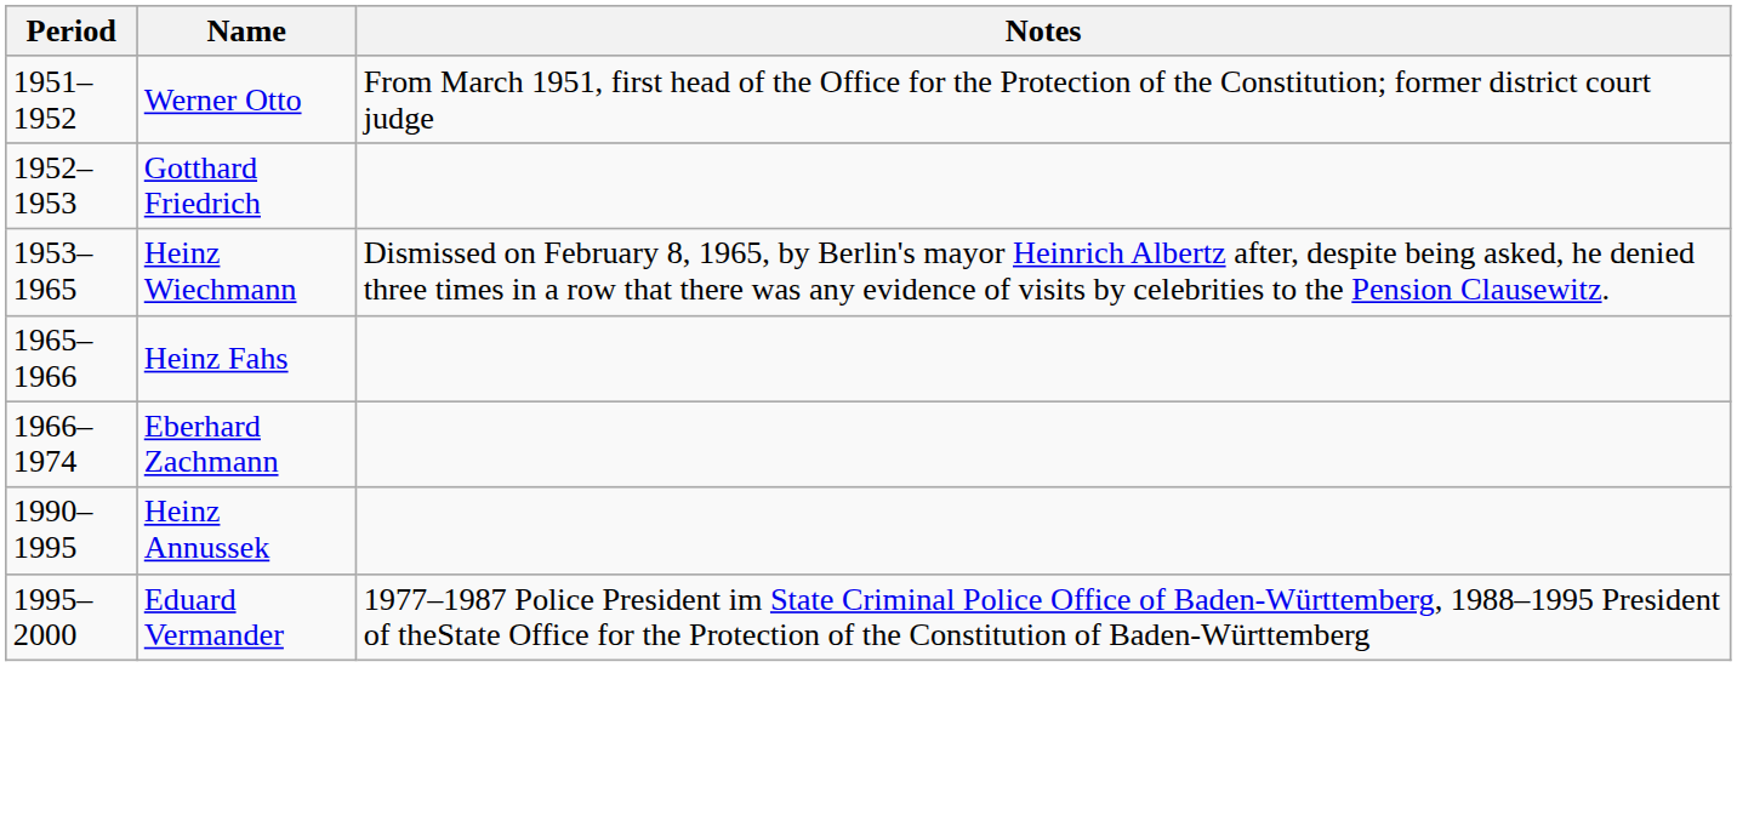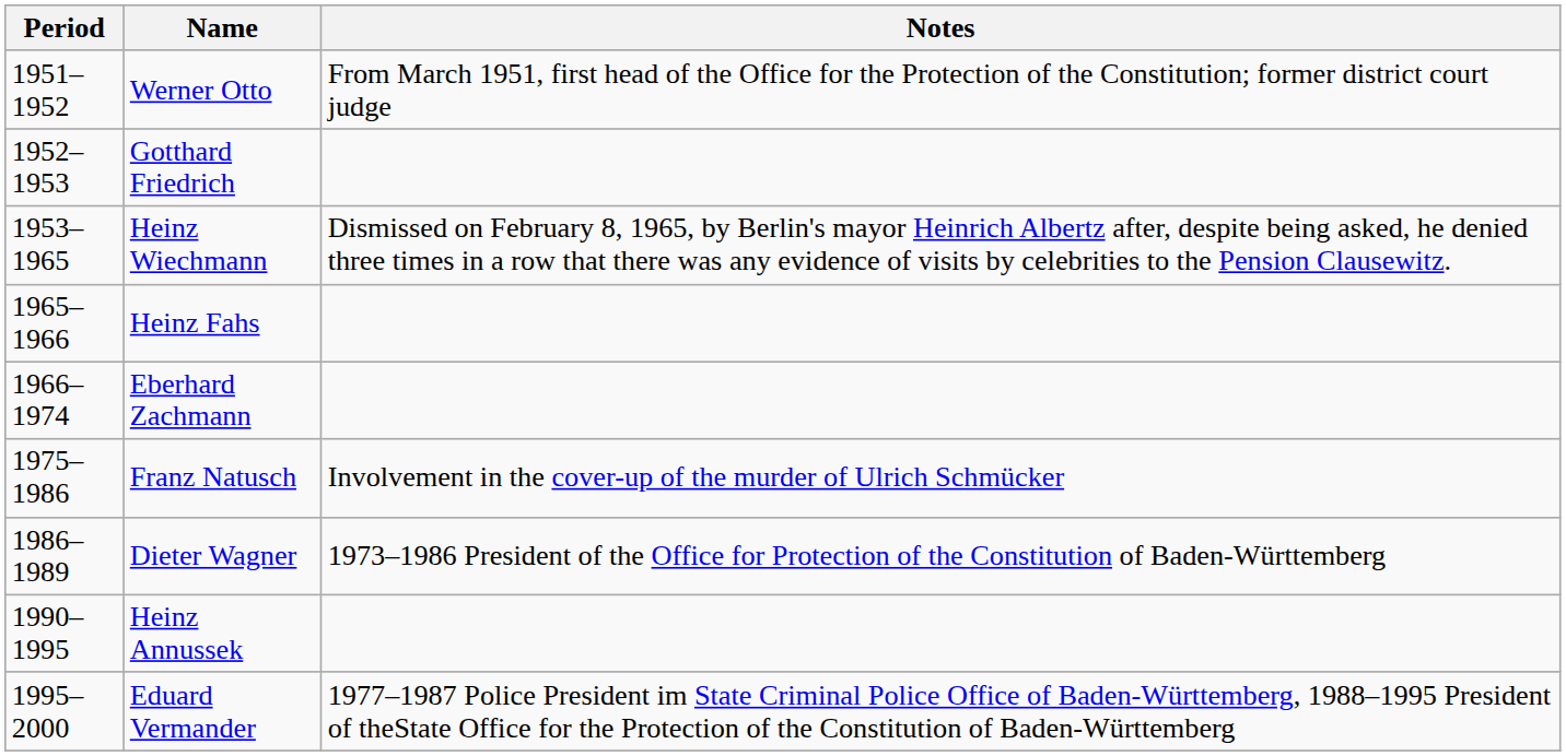+ row: 1975–1986 | Franz Natusch | Involvement in the cover-up of the murder of Ulrich Schmücker
+ row: 1986–1989 | Dieter Wagner | 1973–1986 President of the Office for Protection of the Constitution of Baden-Württemberg
